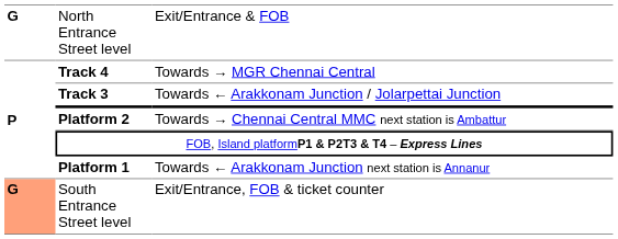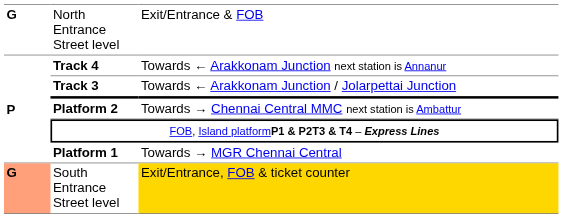Track 4 | column 3: Towards → MGR Chennai Central -> Towards ← Arakkonam Junction next station is Annanur
Platform 1 | column 3: Towards ← Arakkonam Junction next station is Annanur -> Towards → MGR Chennai Central
South Entrance Street level | column 3: no background -> gold background
